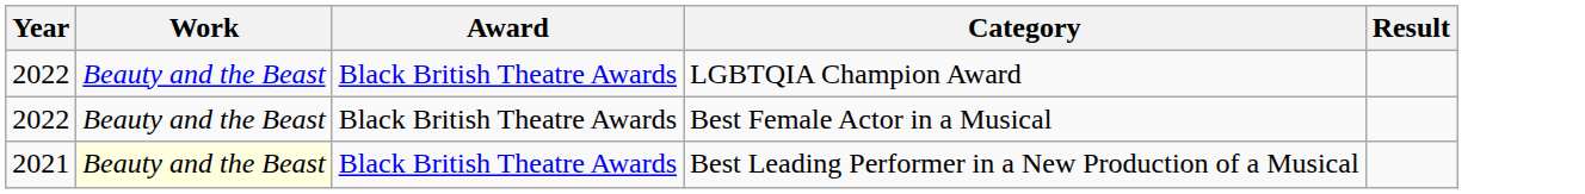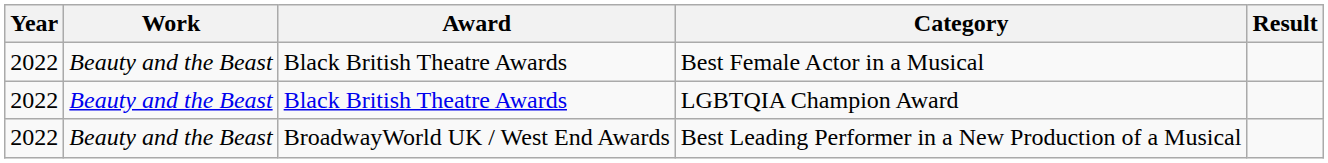rows swapped: LGBTQIA Champion Award <-> Best Female Actor in a Musical
Best Leading Performer in a New Production of a Musical | Year: 2021 -> 2022
Best Leading Performer in a New Production of a Musical | Work: lightyellow background -> no background
Best Leading Performer in a New Production of a Musical | Award: Black British Theatre Awards -> BroadwayWorld UK / West End Awards
